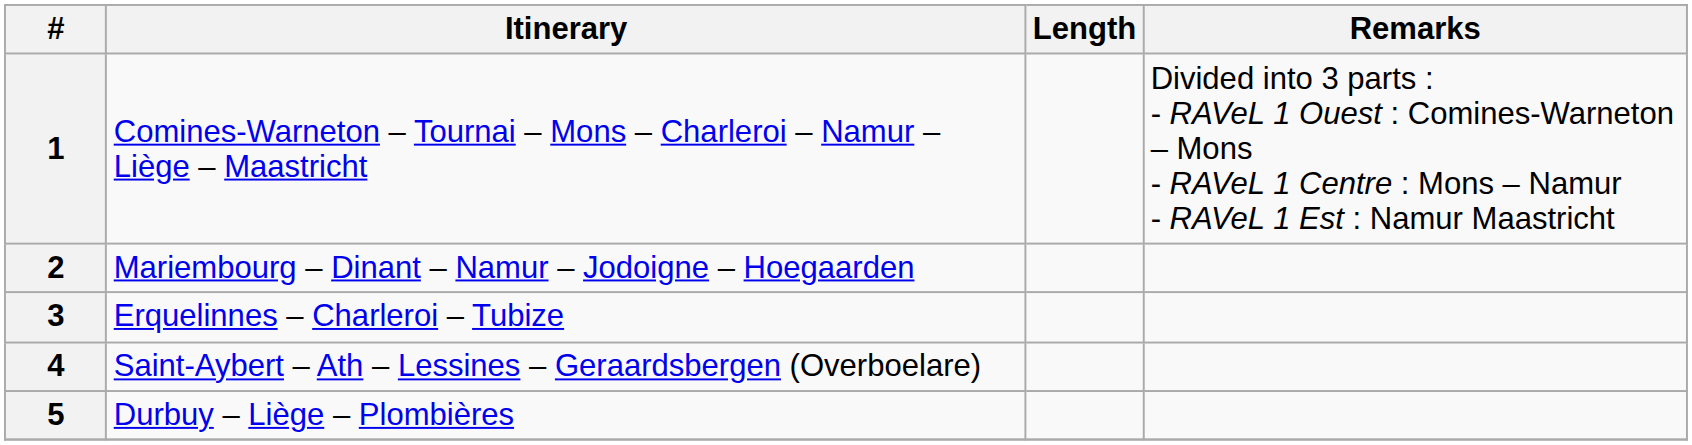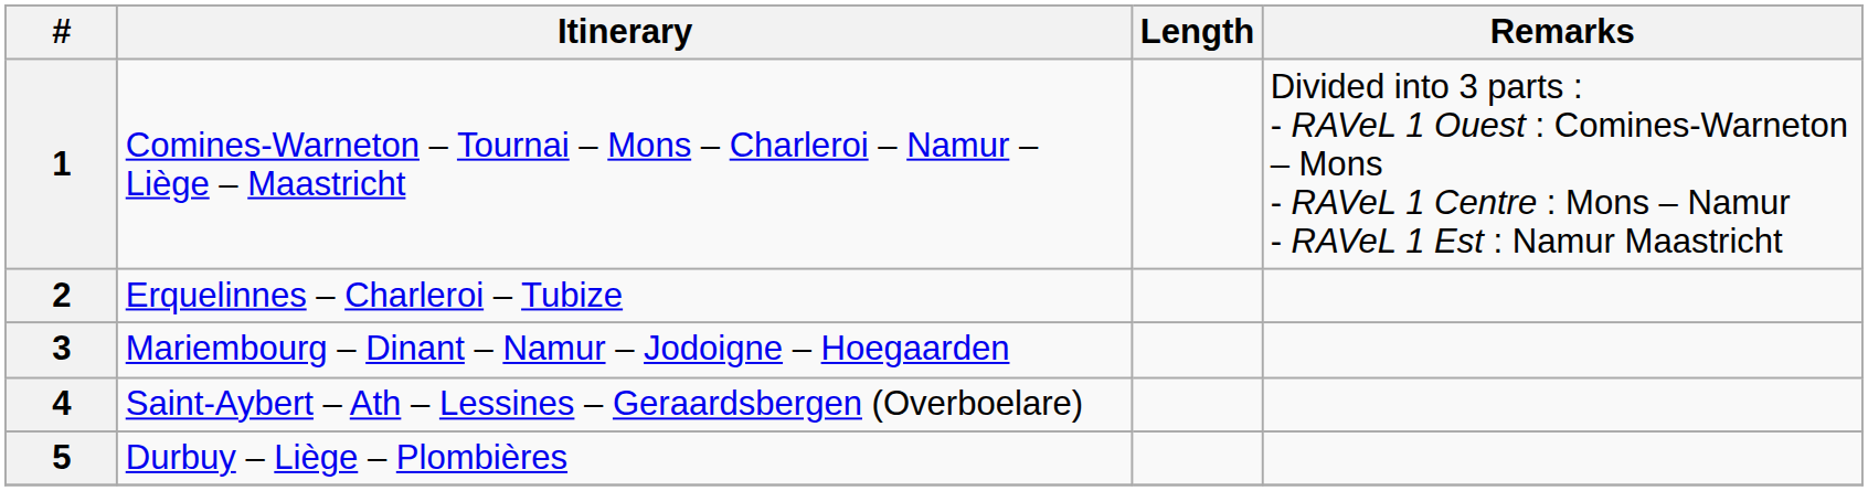2 | Itinerary: Mariembourg – Dinant – Namur – Jodoigne – Hoegaarden -> Erquelinnes – Charleroi – Tubize
3 | Itinerary: Erquelinnes – Charleroi – Tubize -> Mariembourg – Dinant – Namur – Jodoigne – Hoegaarden
